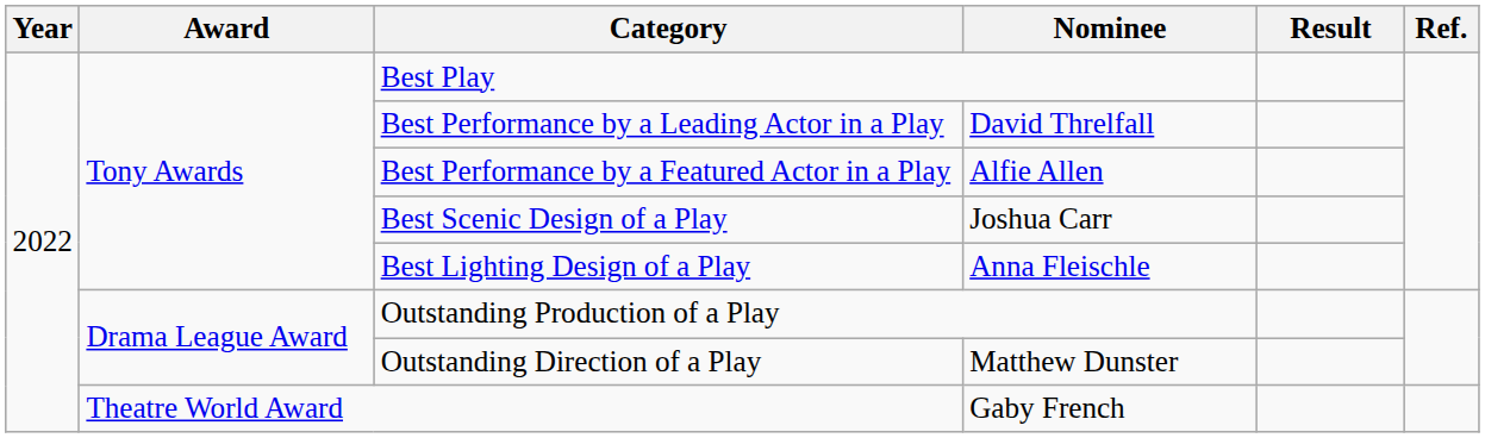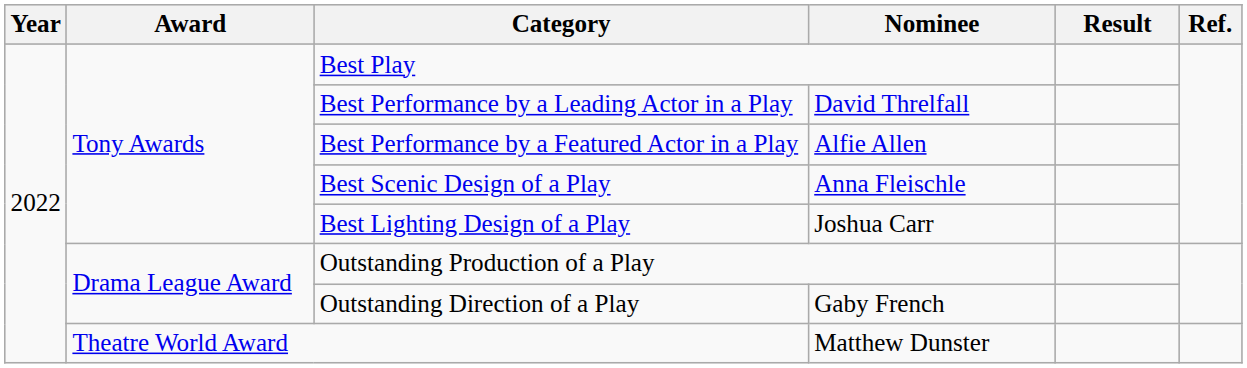Best Scenic Design of a Play | Nominee: Joshua Carr -> Anna Fleischle
Best Lighting Design of a Play | Nominee: Anna Fleischle -> Joshua Carr
Outstanding Direction of a Play | Nominee: Matthew Dunster -> Gaby French
Theatre World Award | Nominee: Gaby French -> Matthew Dunster
